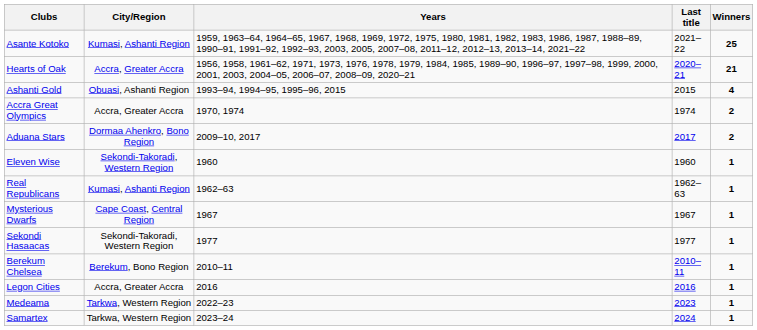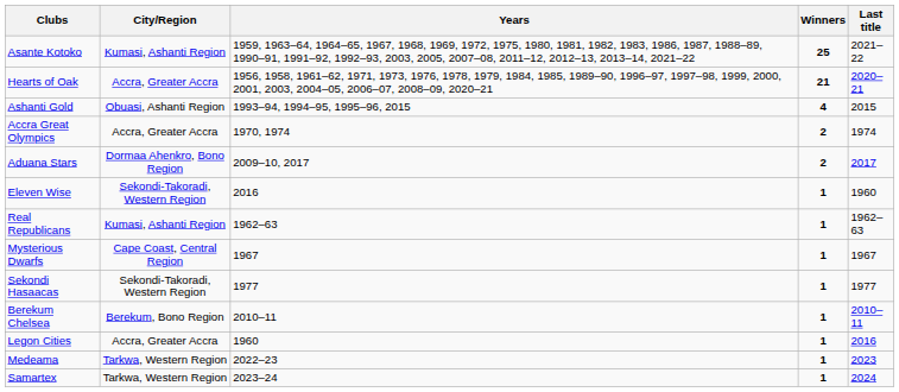columns swapped: Winners <-> Last title
Eleven Wise | Years: 1960 -> 2016
Legon Cities | Years: 2016 -> 1960
